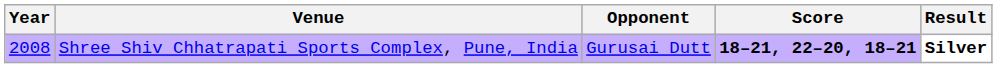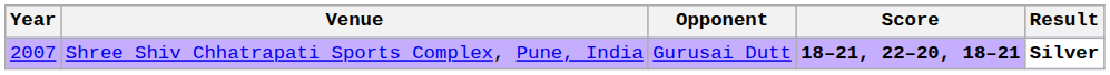Shree Shiv Chhatrapati Sports Complex, Pune, India | Year: 2008 -> 2007
